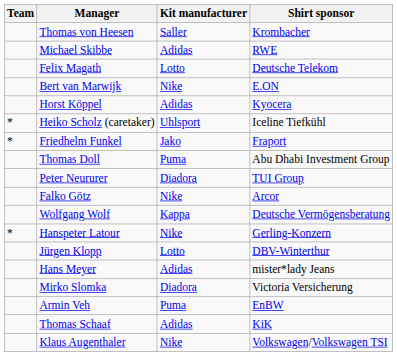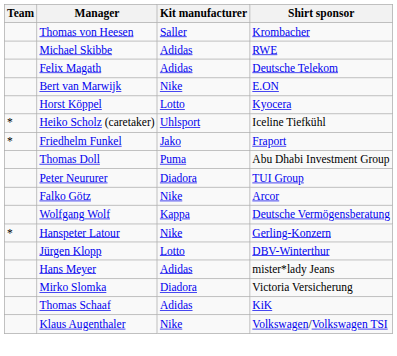Felix Magath | Kit manufacturer: Lotto -> Adidas
Horst Köppel | Kit manufacturer: Adidas -> Lotto
- row: Armin Veh | Puma | EnBW
